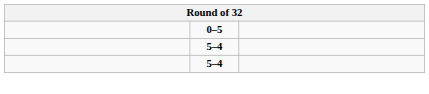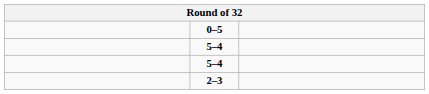+ row: 2–3
